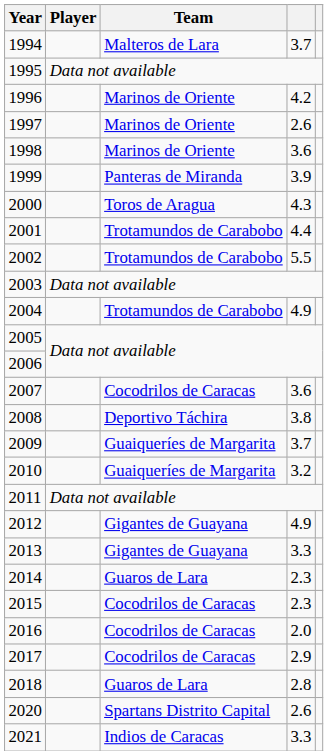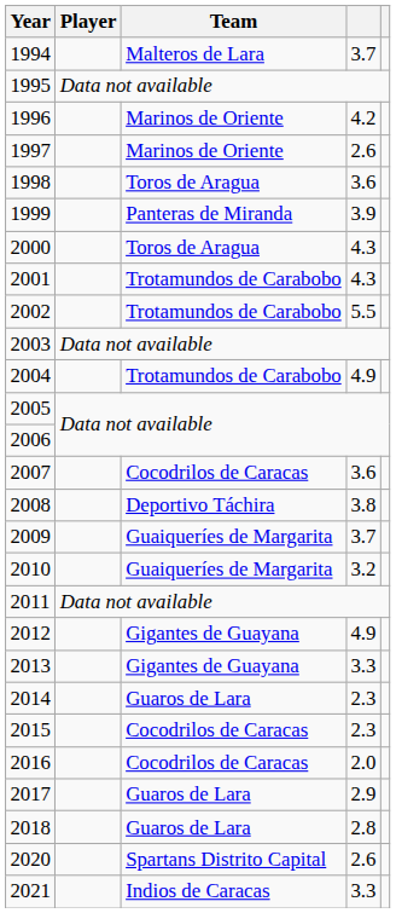1998 | Team: Marinos de Oriente -> Toros de Aragua
2001 | column 4: 4.4 -> 4.3
2017 | Team: Cocodrilos de Caracas -> Guaros de Lara
